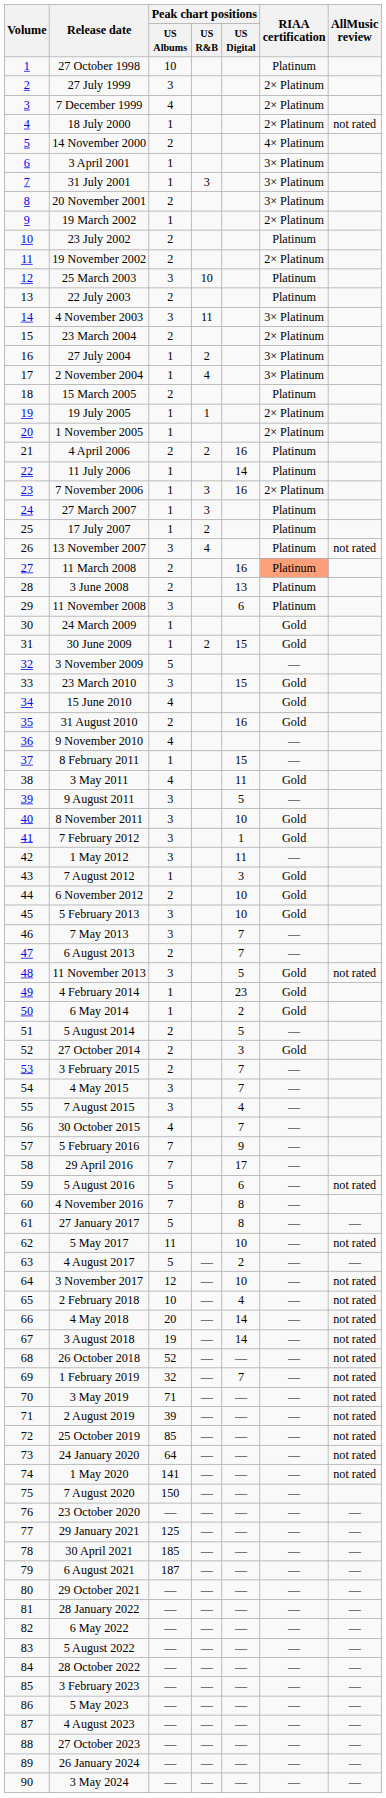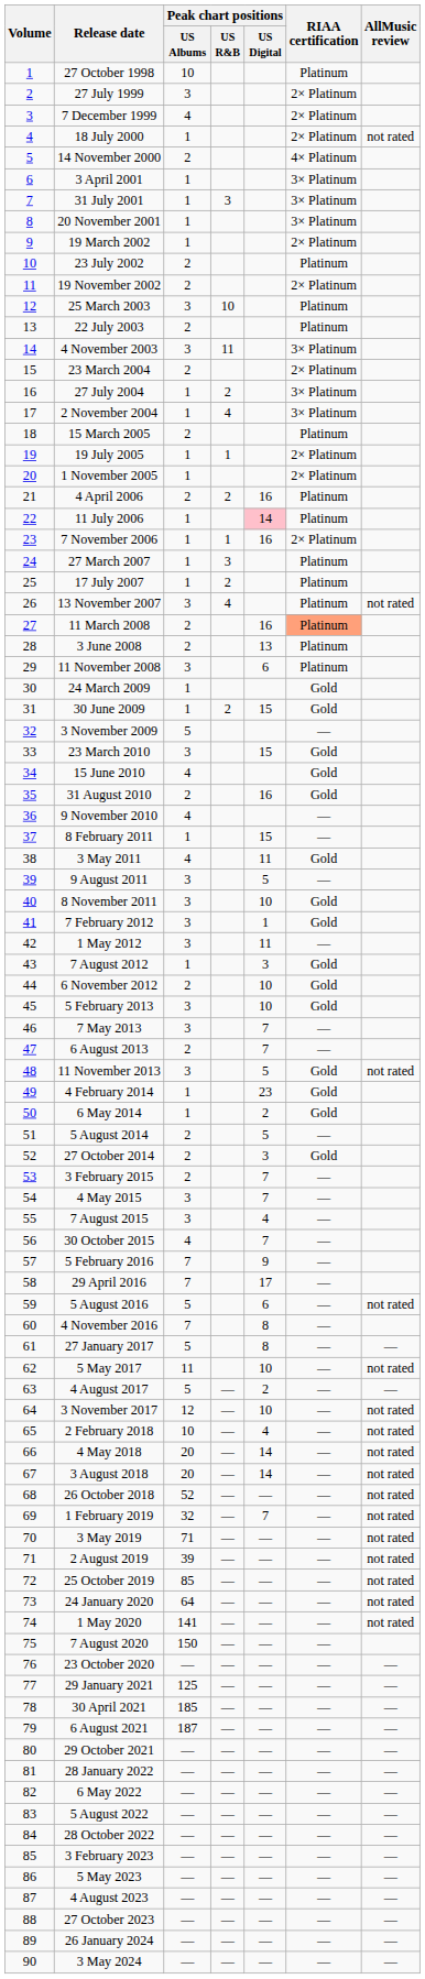20 November 2001 | Peak chart positions / US Albums: 2 -> 1
11 July 2006 | Peak chart positions / US Digital: no background -> pink background
7 November 2006 | Peak chart positions / US R&B: 3 -> 1
3 August 2018 | Peak chart positions / US Albums: 19 -> 20
